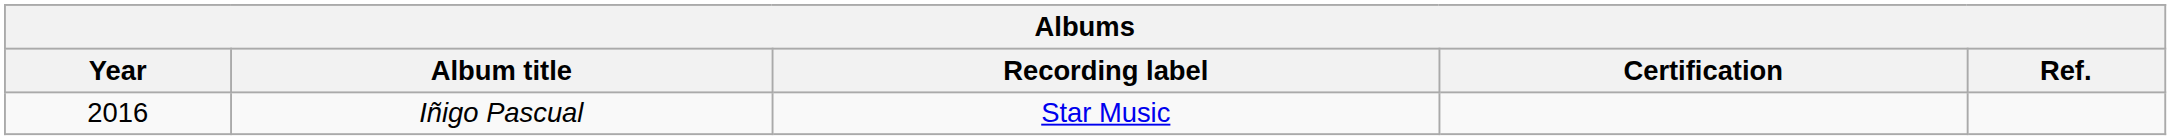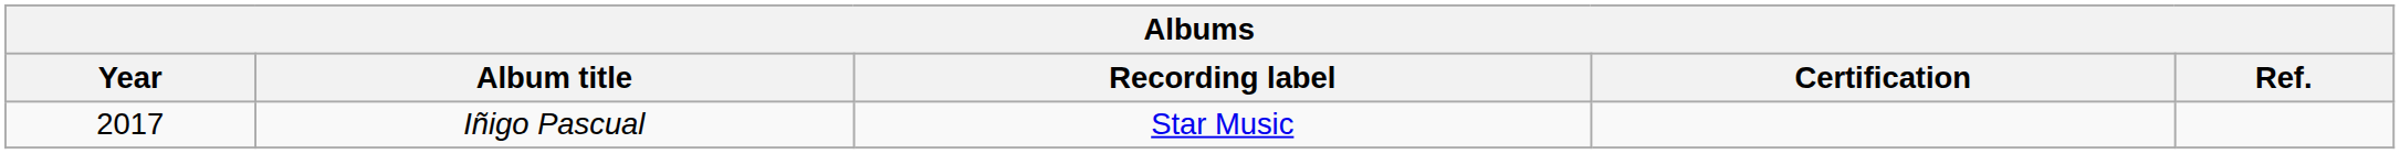Iñigo Pascual | Year: 2016 -> 2017
